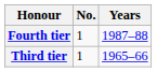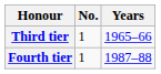rows swapped: Third tier <-> Fourth tier
